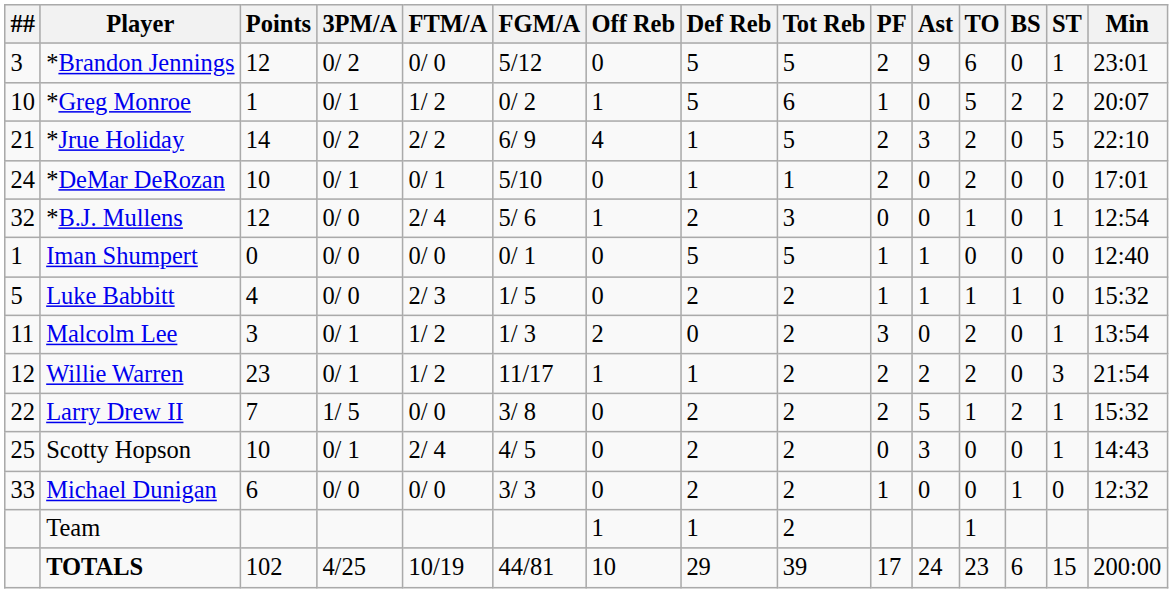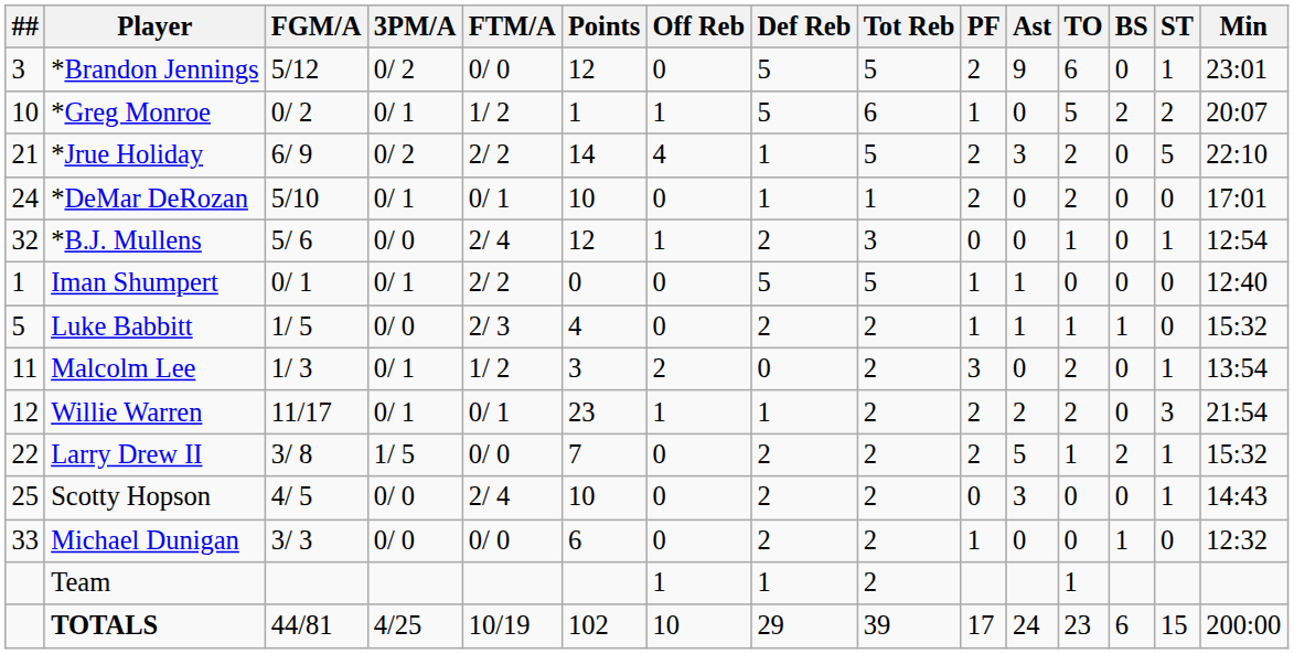columns swapped: FGM/A <-> Points
Iman Shumpert | 3PM/A: 0/ 0 -> 0/ 1
Iman Shumpert | FTM/A: 0/ 0 -> 2/ 2
Willie Warren | FTM/A: 1/ 2 -> 0/ 1
Scotty Hopson | 3PM/A: 0/ 1 -> 0/ 0
